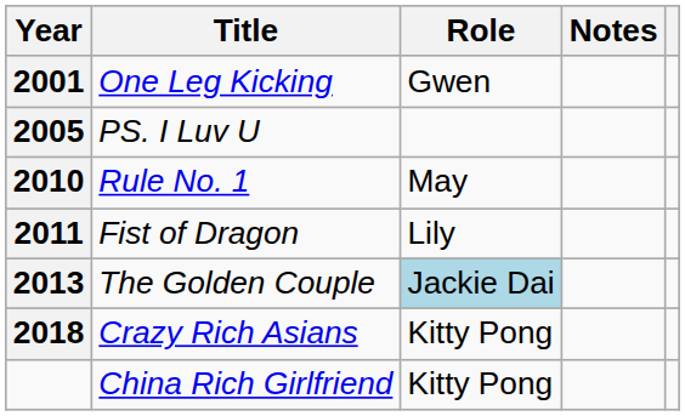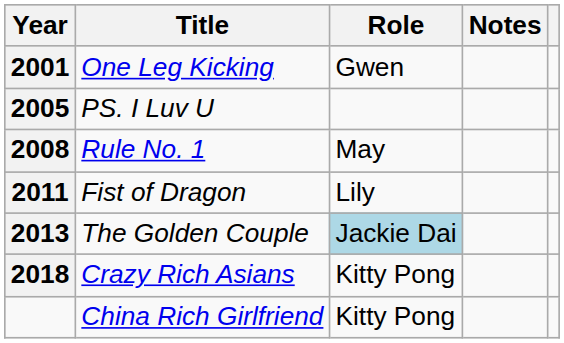Rule No. 1 | Year: 2010 -> 2008
